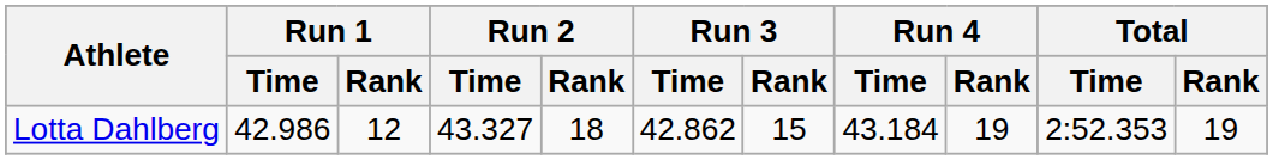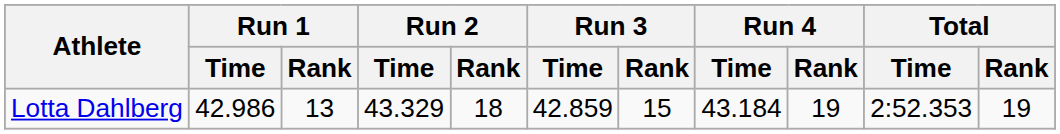Lotta Dahlberg | Run 1 / Rank: 12 -> 13
Lotta Dahlberg | Run 2 / Time: 43.327 -> 43.329
Lotta Dahlberg | Run 3 / Time: 42.862 -> 42.859
